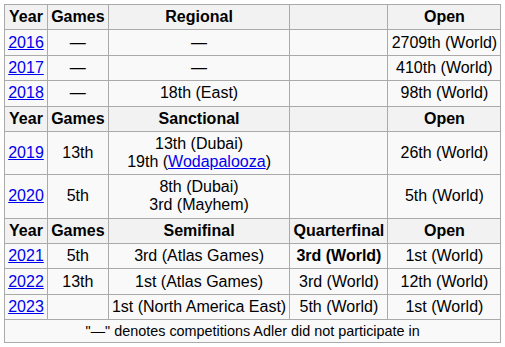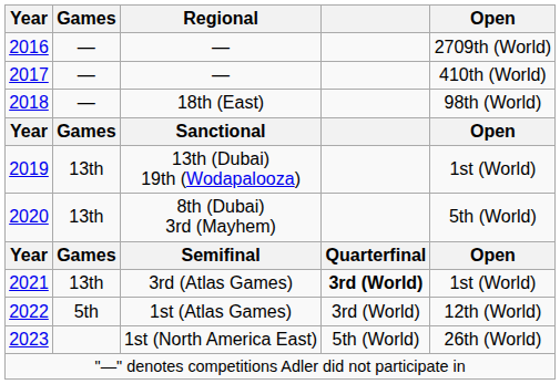2019 | Open: 26th (World) -> 1st (World)
2020 | Games: 5th -> 13th
2021 | Games: 5th -> 13th
2022 | Games: 13th -> 5th
2023 | Open: 1st (World) -> 26th (World)
